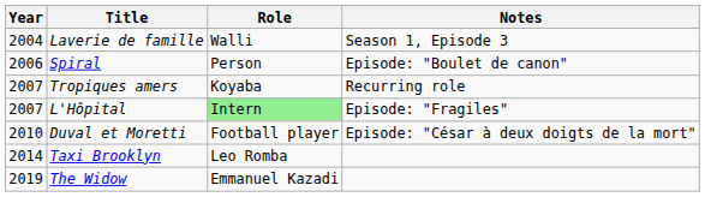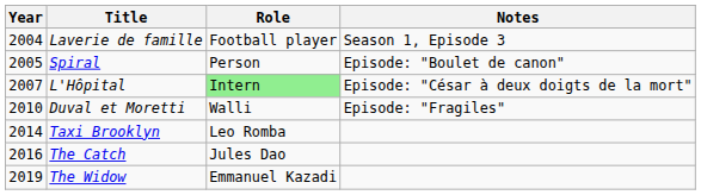Laverie de famille | Role: Walli -> Football player
Spiral | Year: 2006 -> 2005
- row: 2007 | Tropiques amers | Koyaba | Recurring role
L'Hôpital | Notes: Episode: "Fragiles" -> Episode: "César à deux doigts de la mort"
Duval et Moretti | Role: Football player -> Walli
Duval et Moretti | Notes: Episode: "César à deux doigts de la mort" -> Episode: "Fragiles"
+ row: 2016 | The Catch | Jules Dao
